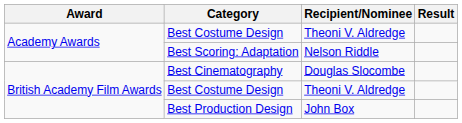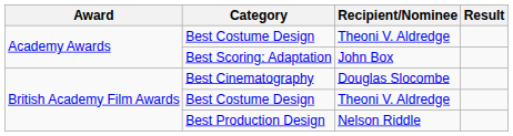Best Scoring: Adaptation | Recipient/Nominee: Nelson Riddle -> John Box
Best Production Design | Recipient/Nominee: John Box -> Nelson Riddle
